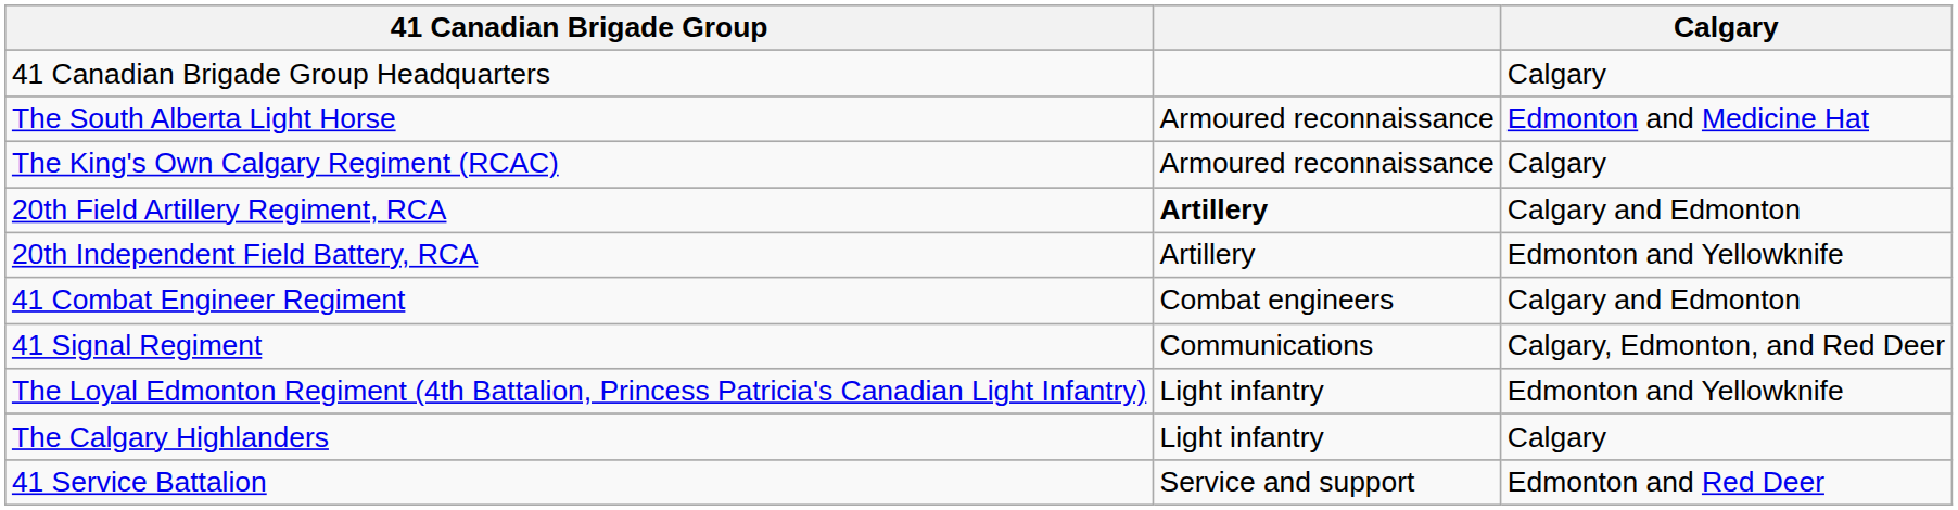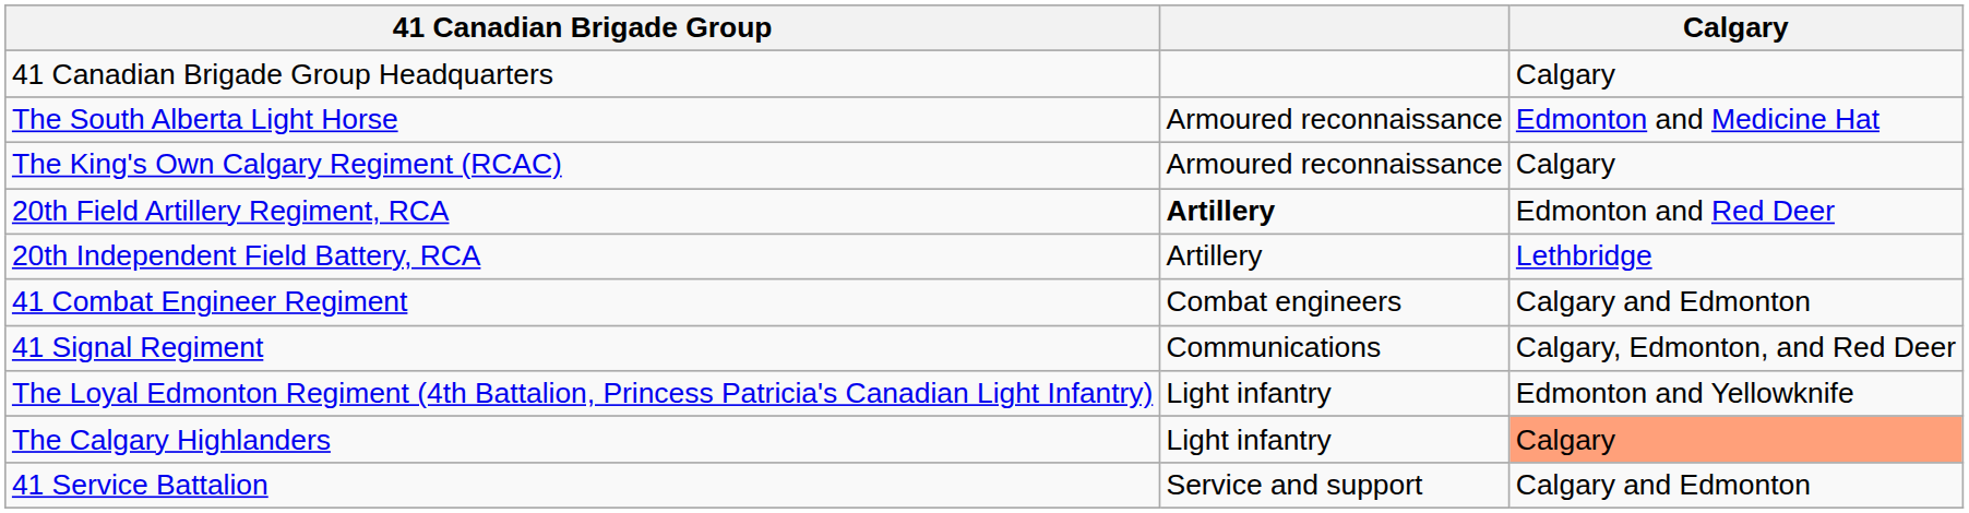20th Field Artillery Regiment, RCA | Calgary: Calgary and Edmonton -> Edmonton and Red Deer
20th Independent Field Battery, RCA | Calgary: Edmonton and Yellowknife -> Lethbridge
The Calgary Highlanders | Calgary: no background -> lightsalmon background
41 Service Battalion | Calgary: Edmonton and Red Deer -> Calgary and Edmonton
